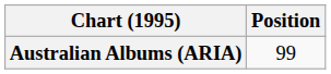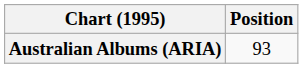Australian Albums (ARIA) | Position: 99 -> 93
